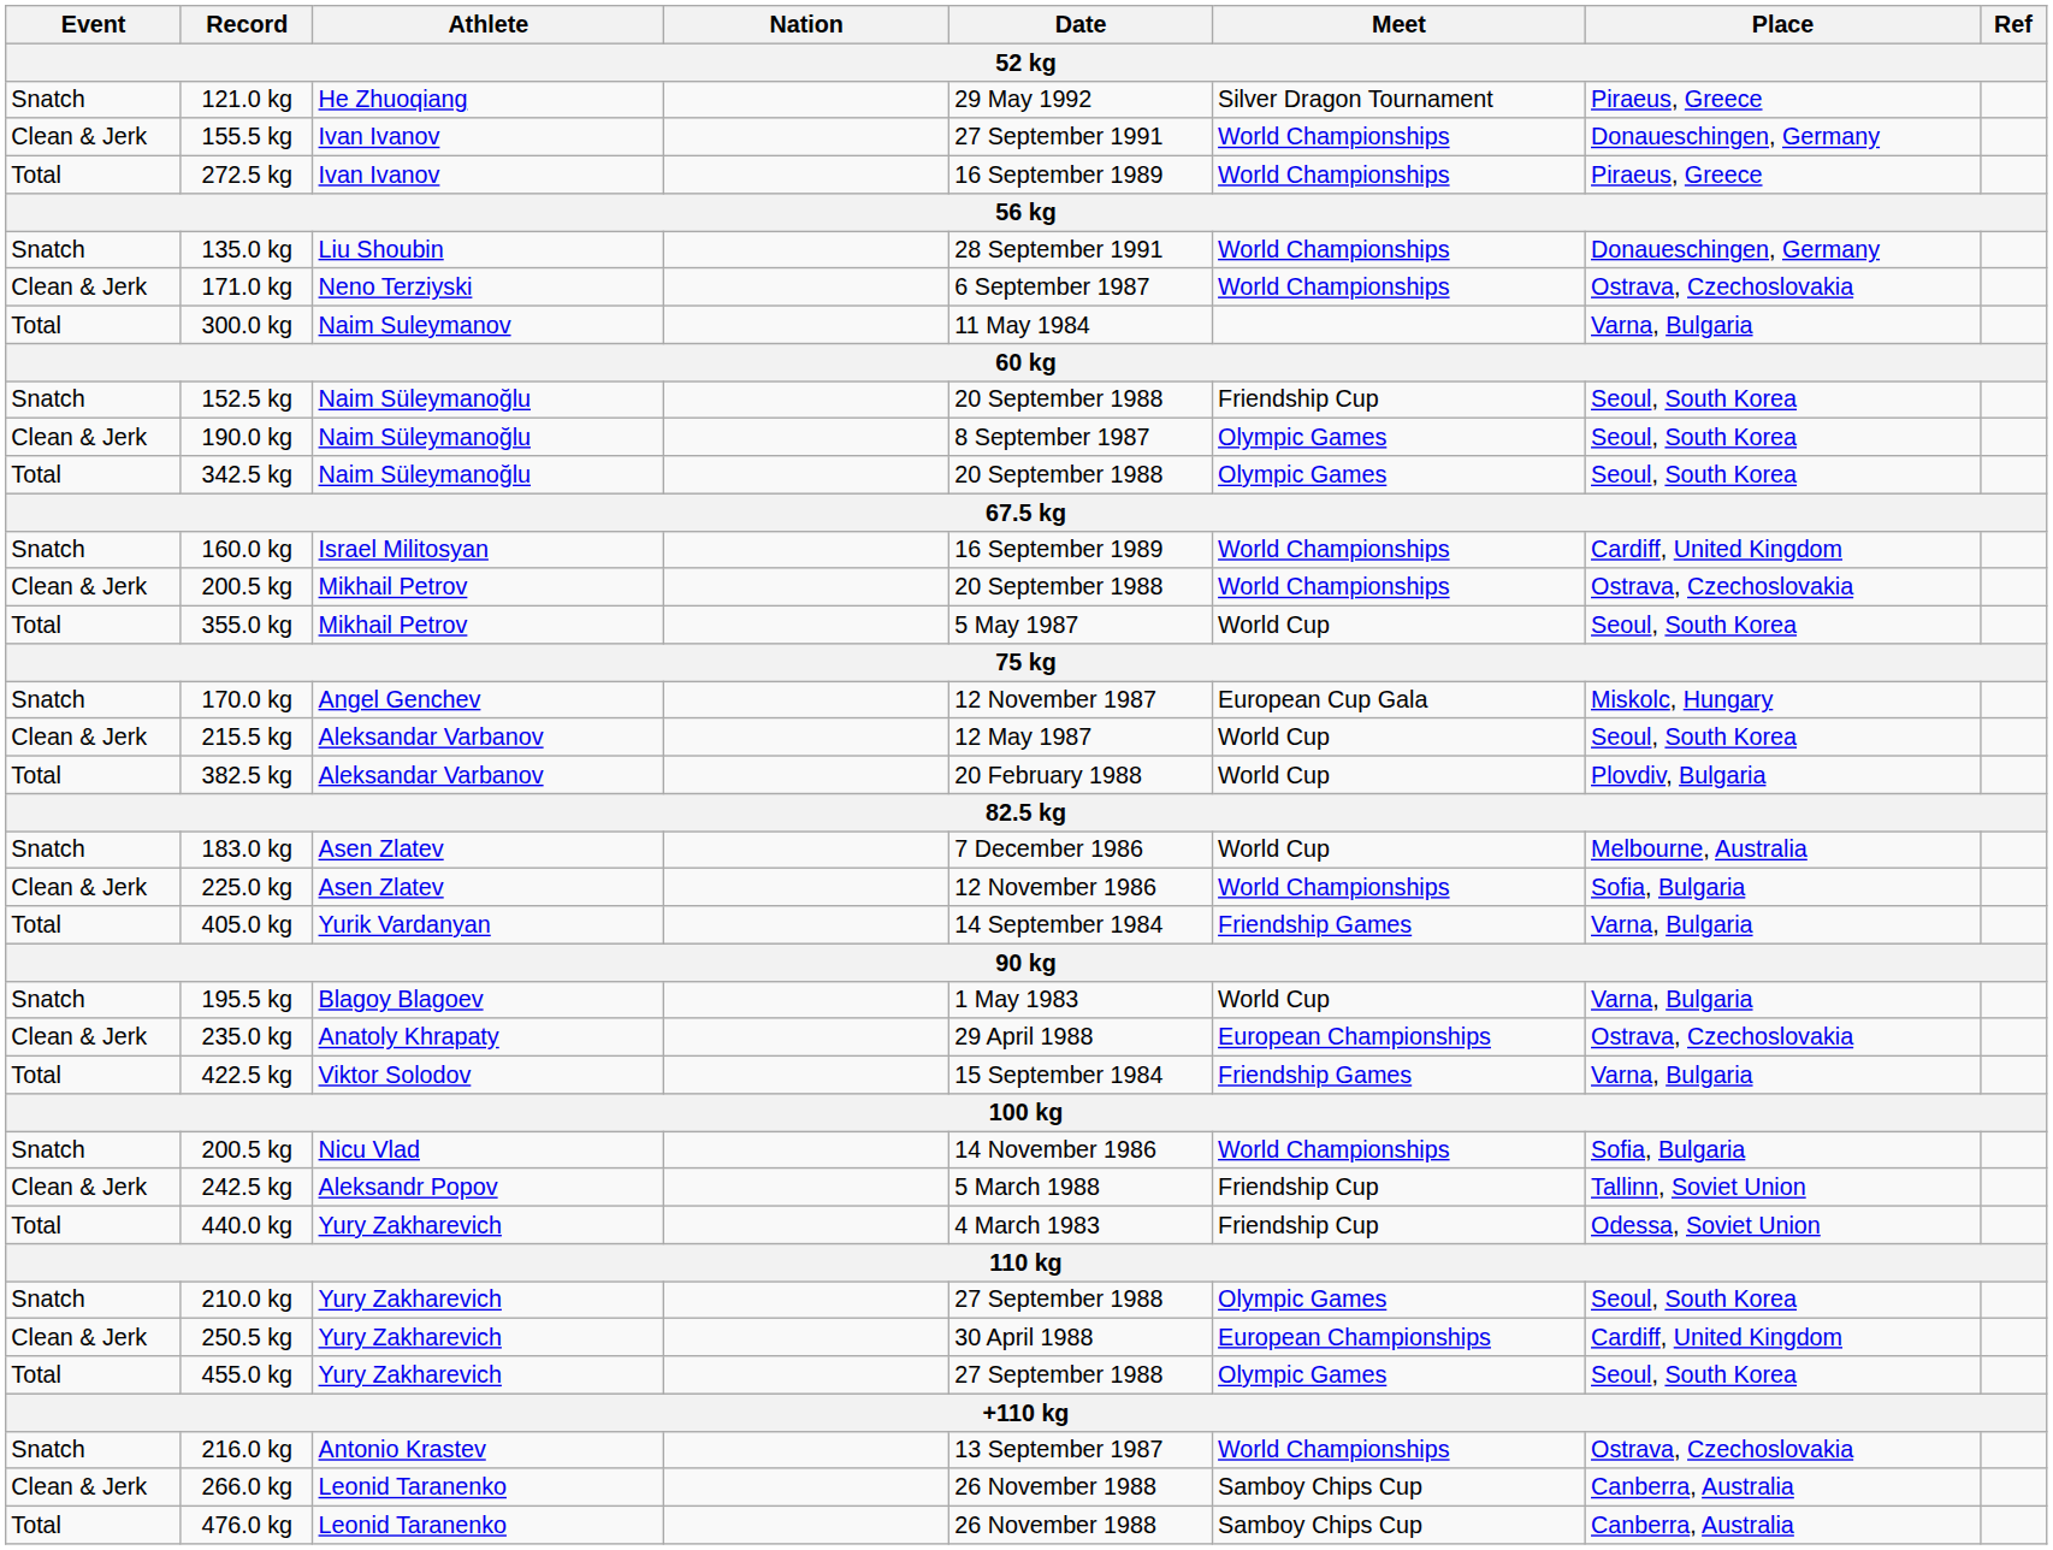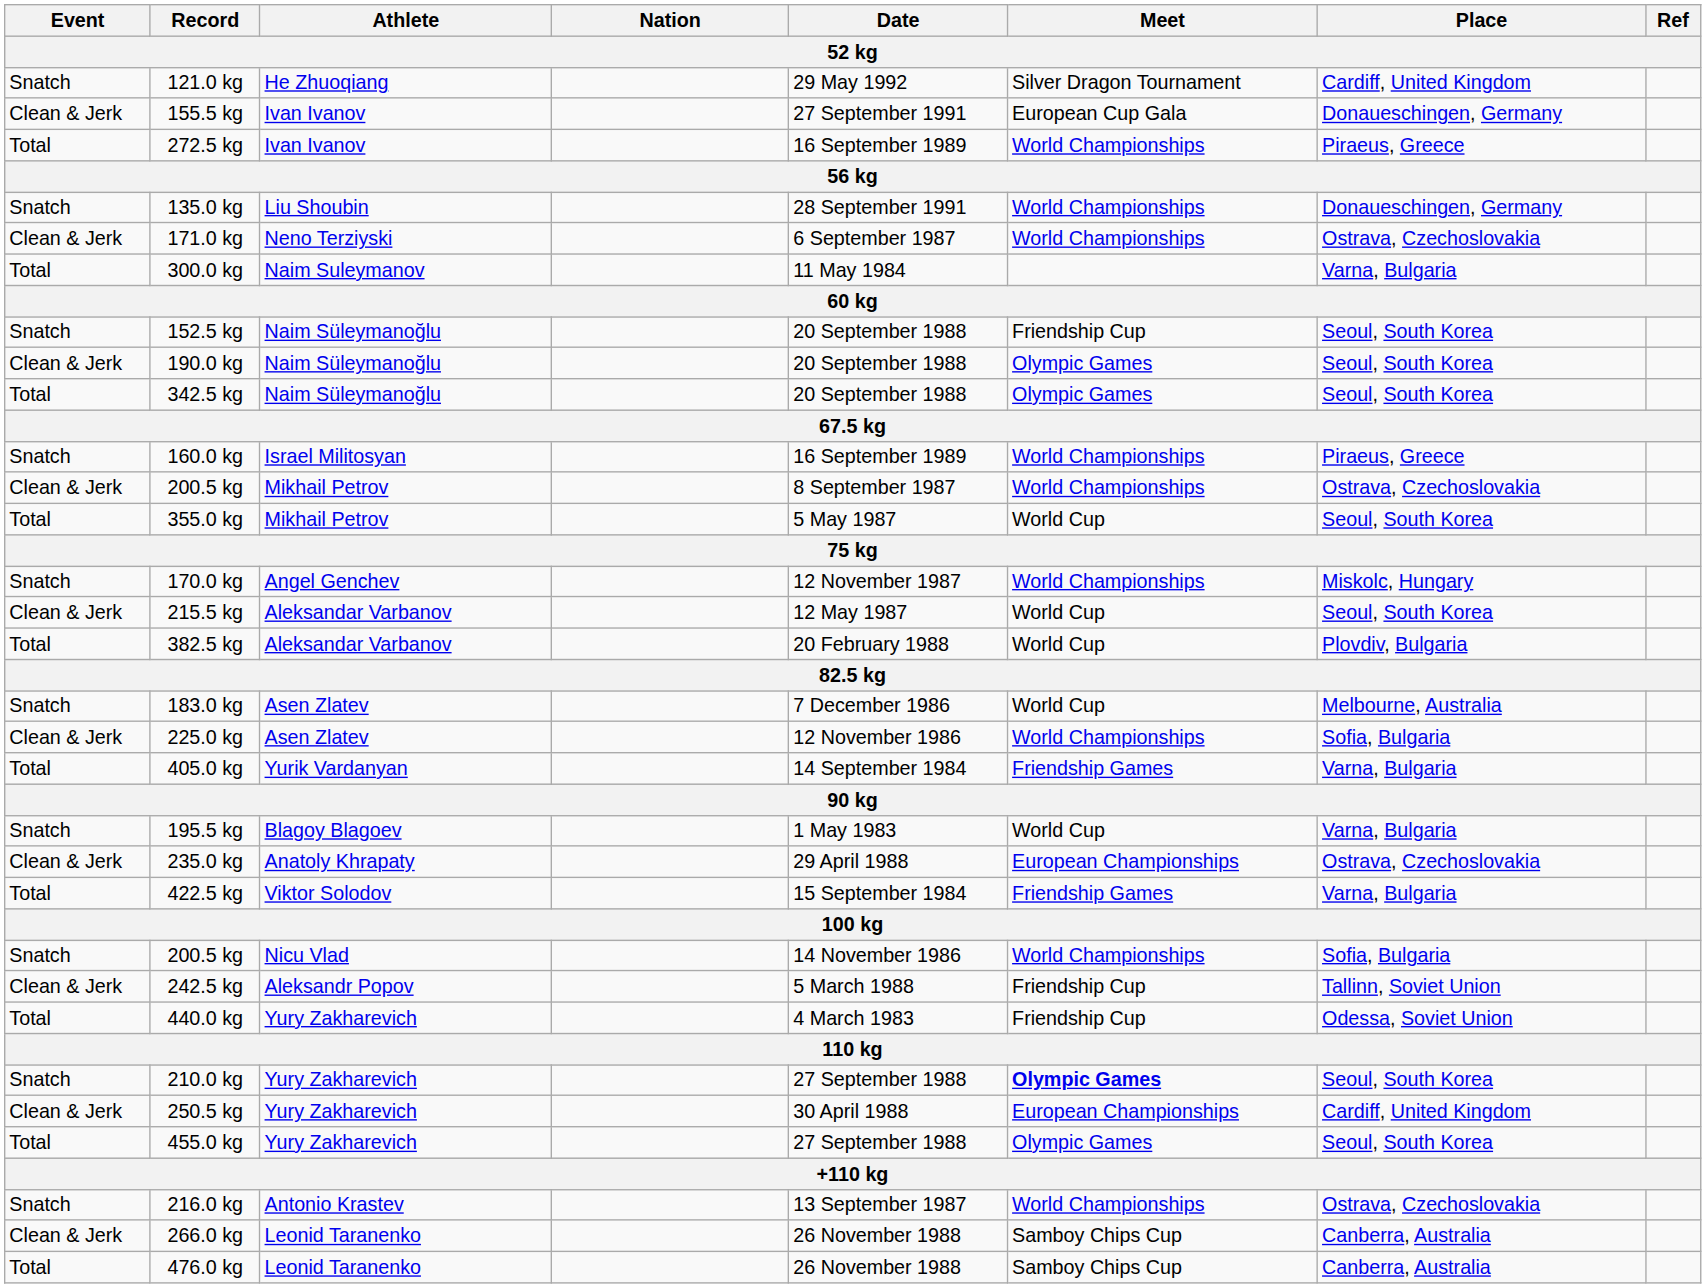121.0 kg | Place: Piraeus, Greece -> Cardiff, United Kingdom
155.5 kg | Meet: World Championships -> European Cup Gala
190.0 kg | Date: 8 September 1987 -> 20 September 1988
160.0 kg | Place: Cardiff, United Kingdom -> Piraeus, Greece
200.5 kg / Mikhail Petrov | Date: 20 September 1988 -> 8 September 1987
170.0 kg | Meet: European Cup Gala -> World Championships
210.0 kg | Meet: normal -> bold
